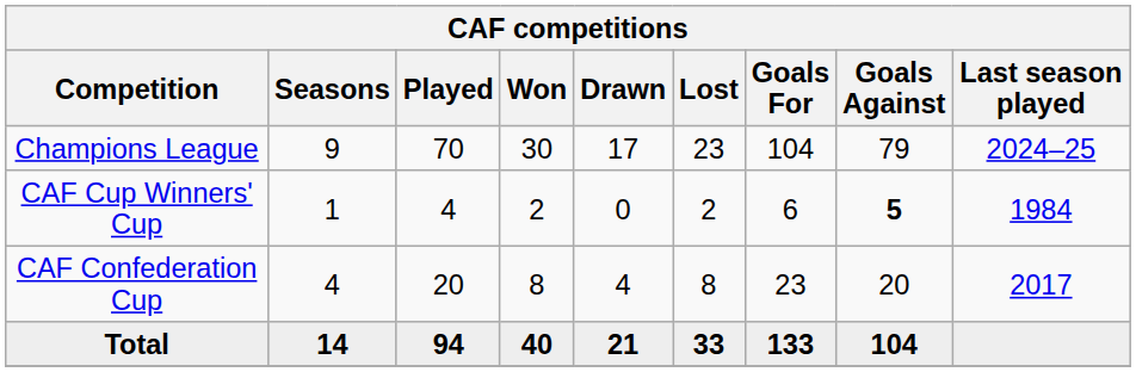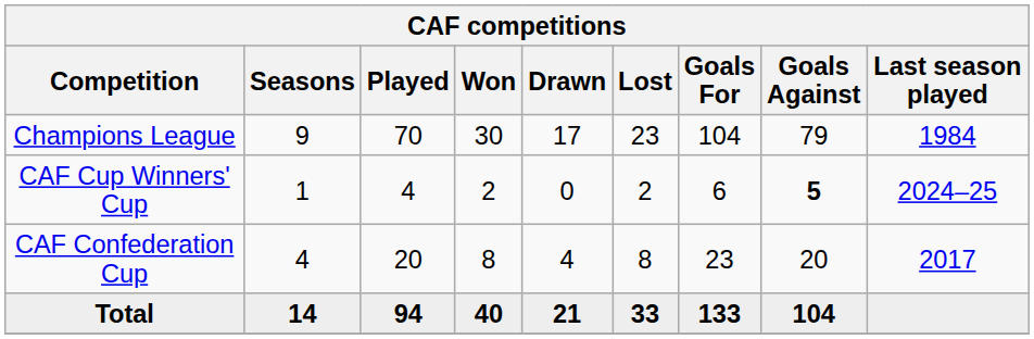Champions League | Last season played: 2024–25 -> 1984
CAF Cup Winners' Cup | Last season played: 1984 -> 2024–25
